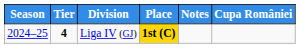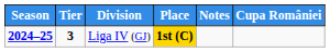Liga IV (GJ) | Season: normal -> bold
Liga IV (GJ) | Tier: 4 -> 3
